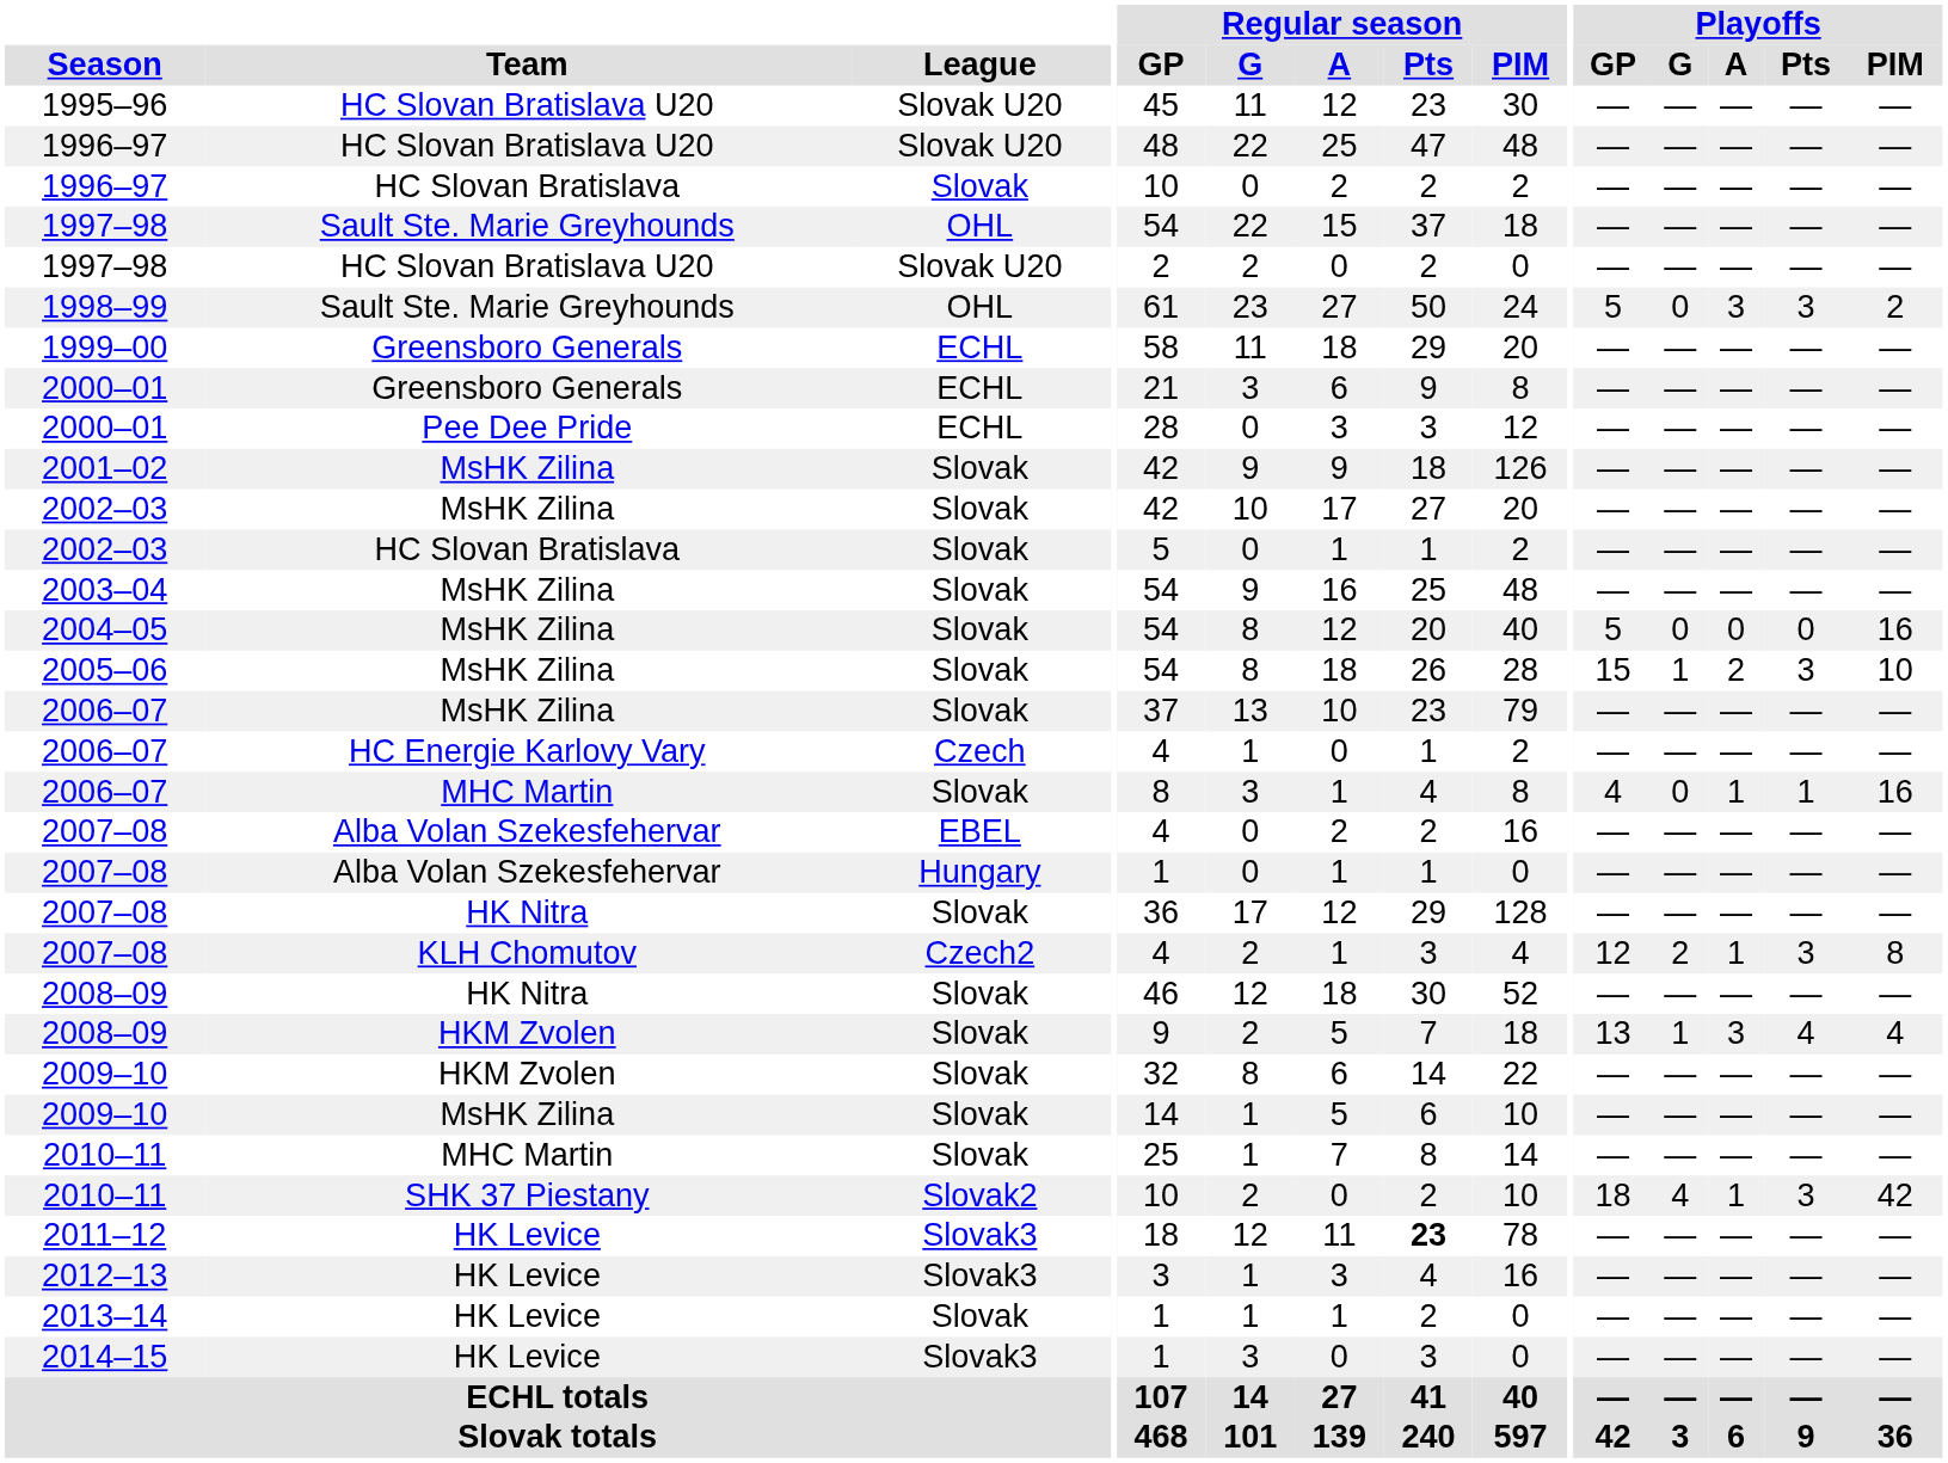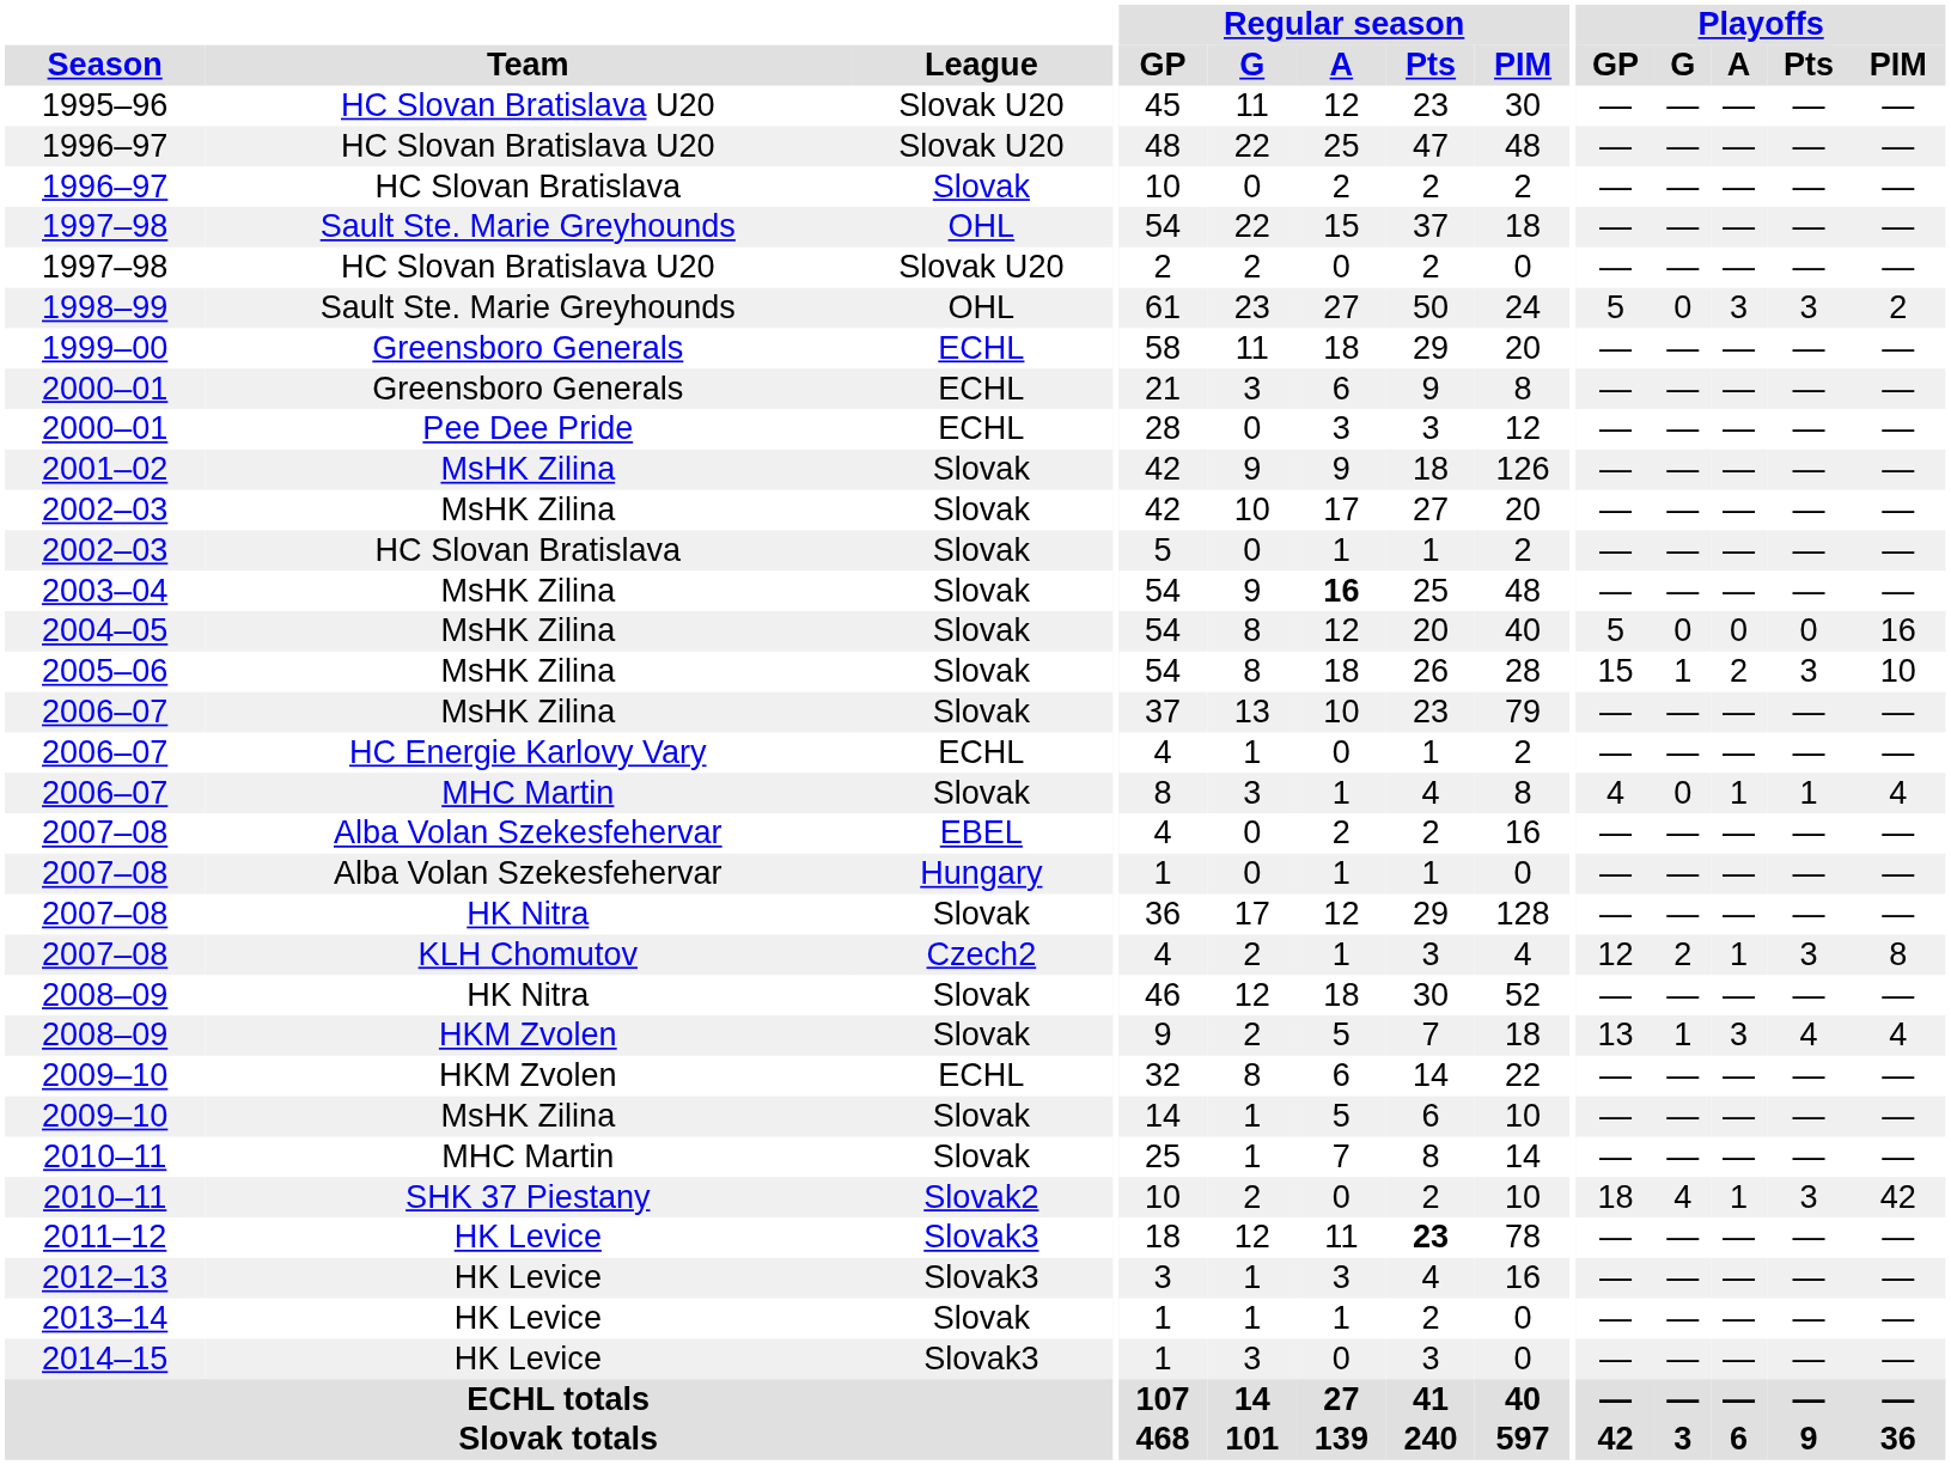2003–04 | Regular season / A: normal -> bold
2006–07 / HC Energie Karlovy Vary | League: Czech -> ECHL
2006–07 / MHC Martin | Playoffs / PIM: 16 -> 4
2009–10 / HKM Zvolen | League: Slovak -> ECHL
